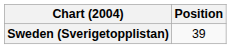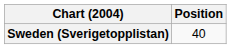Sweden (Sverigetopplistan) | Position: 39 -> 40
